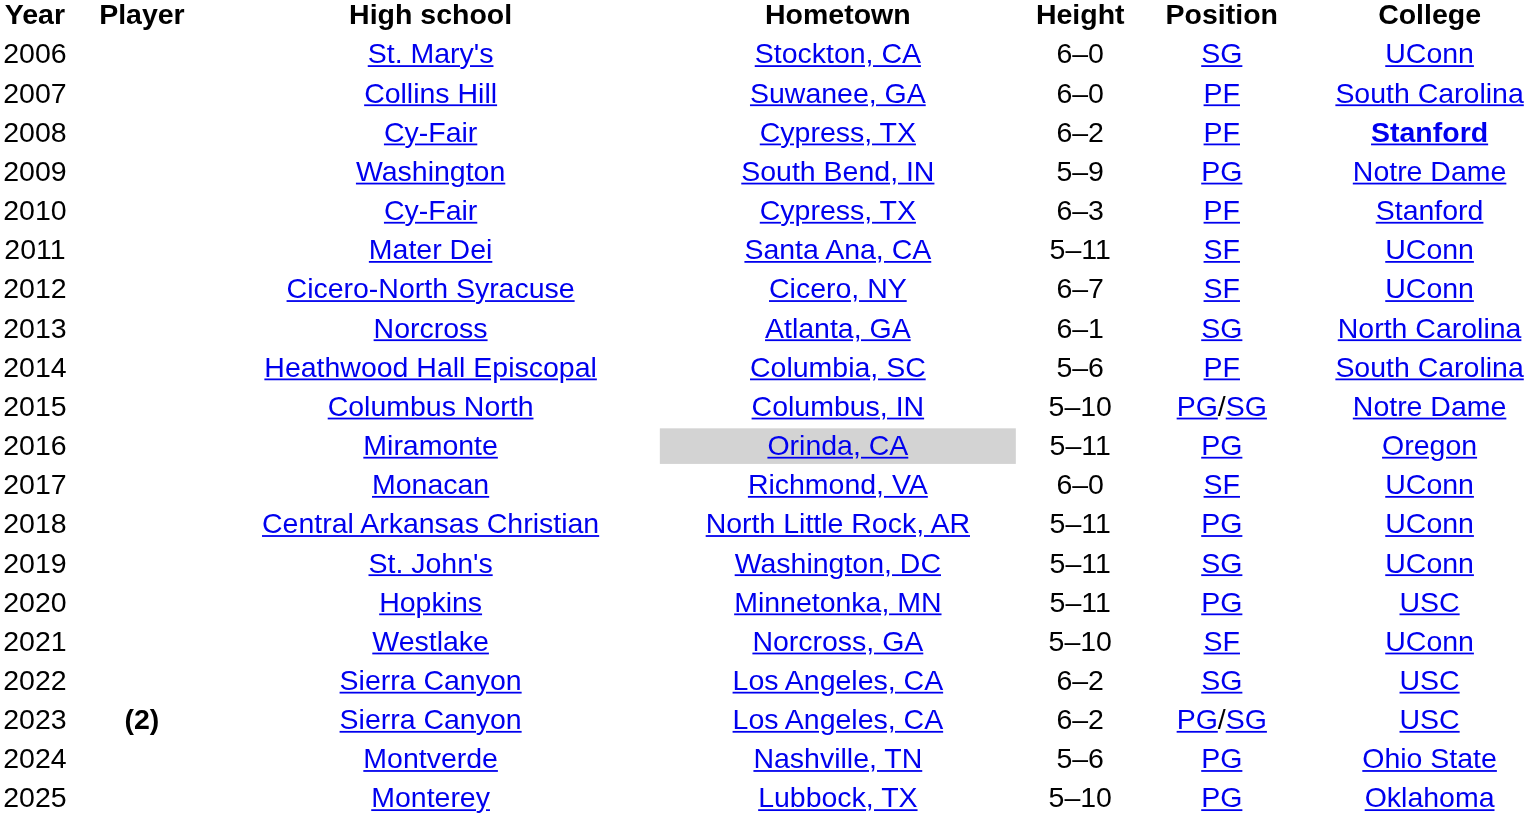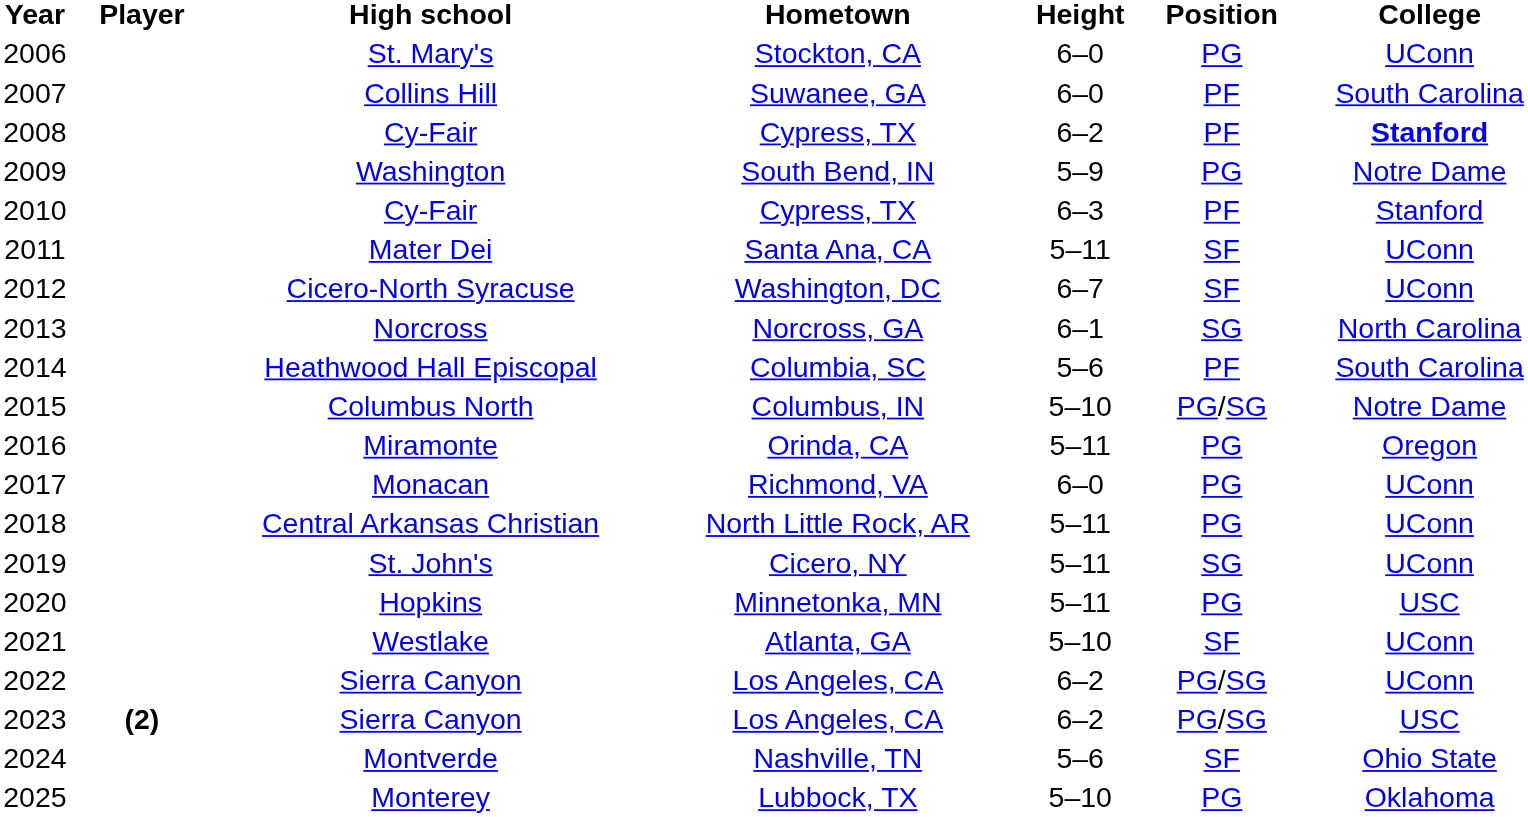St. Mary's | Position: SG -> PG
Cicero-North Syracuse | Hometown: Cicero, NY -> Washington, DC
Norcross | Hometown: Atlanta, GA -> Norcross, GA
Miramonte | Hometown: lightgrey background -> no background
Monacan | Position: SF -> PG
St. John's | Hometown: Washington, DC -> Cicero, NY
Westlake | Hometown: Norcross, GA -> Atlanta, GA
2022 / Sierra Canyon | Position: SG -> PG/SG
2022 / Sierra Canyon | College: USC -> UConn
Montverde | Position: PG -> SF
